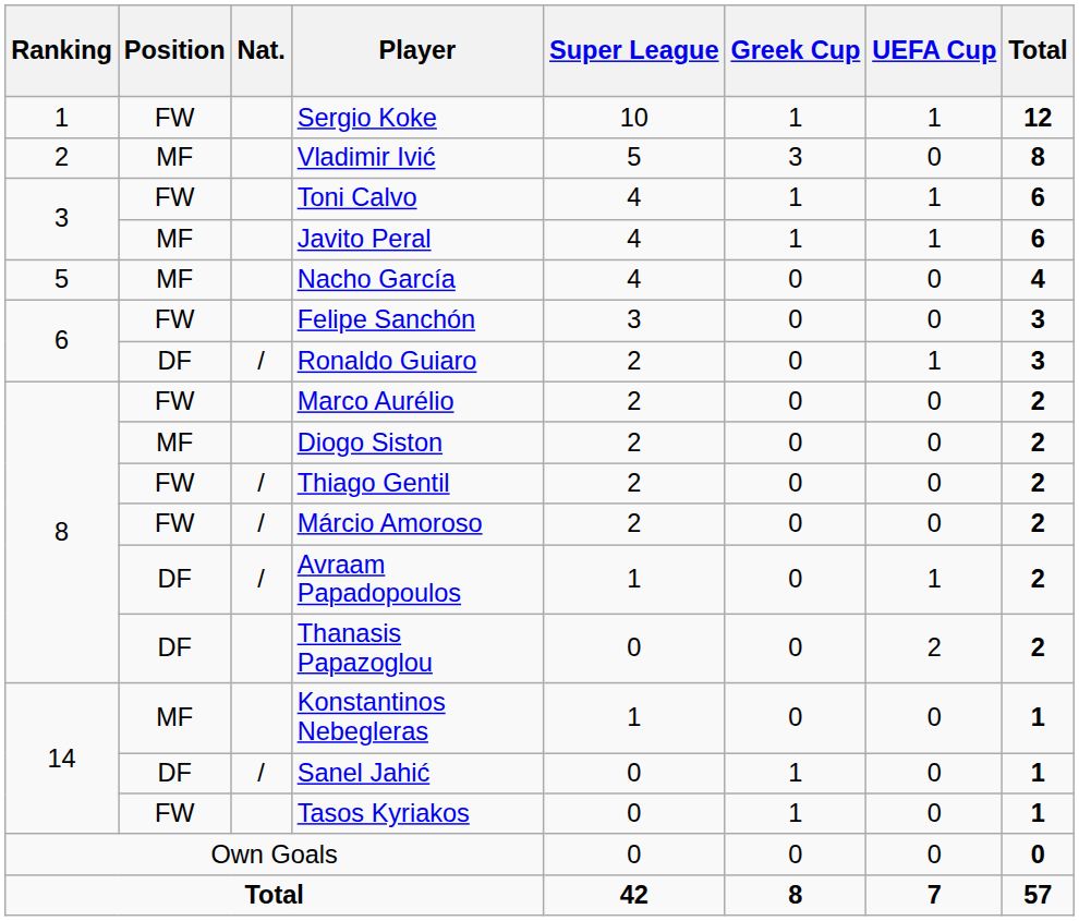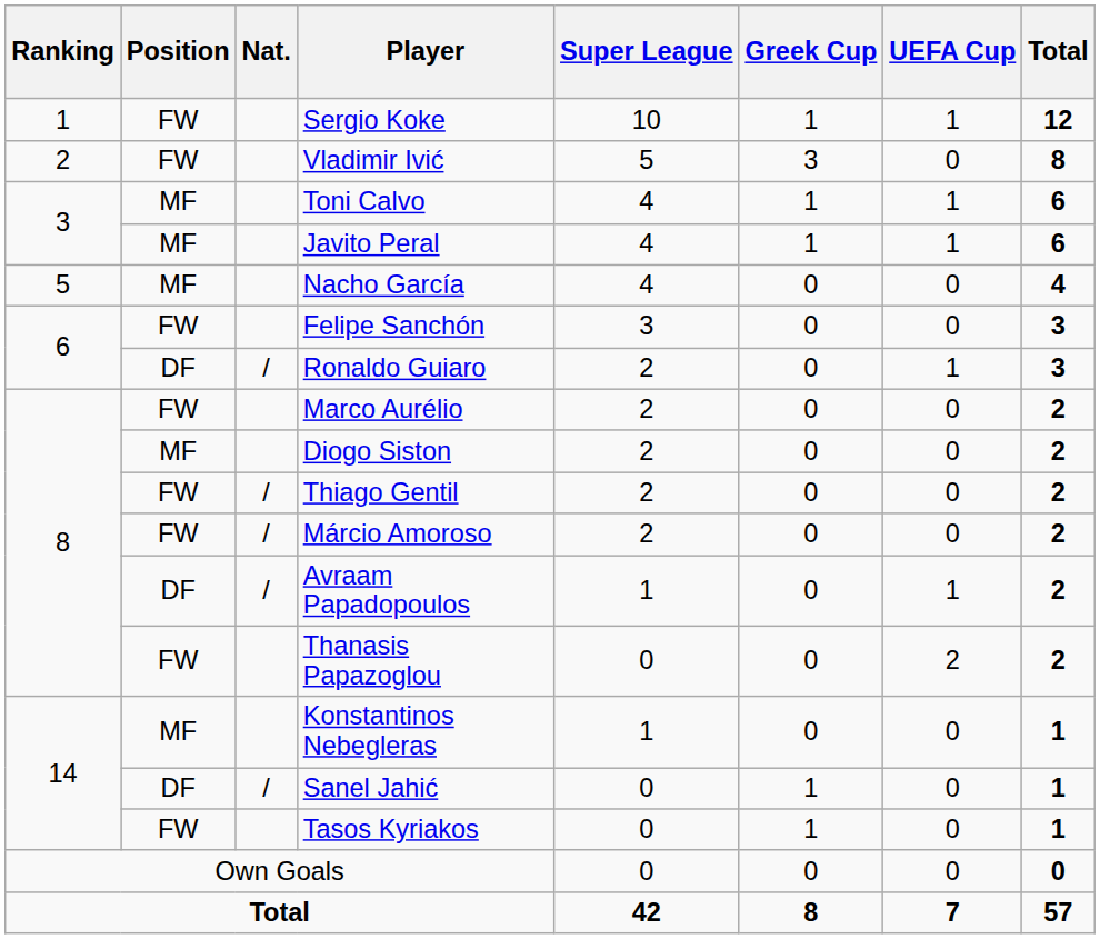Vladimir Ivić | Position: MF -> FW
Toni Calvo | Position: FW -> MF
Thanasis Papazoglou | Position: DF -> FW
